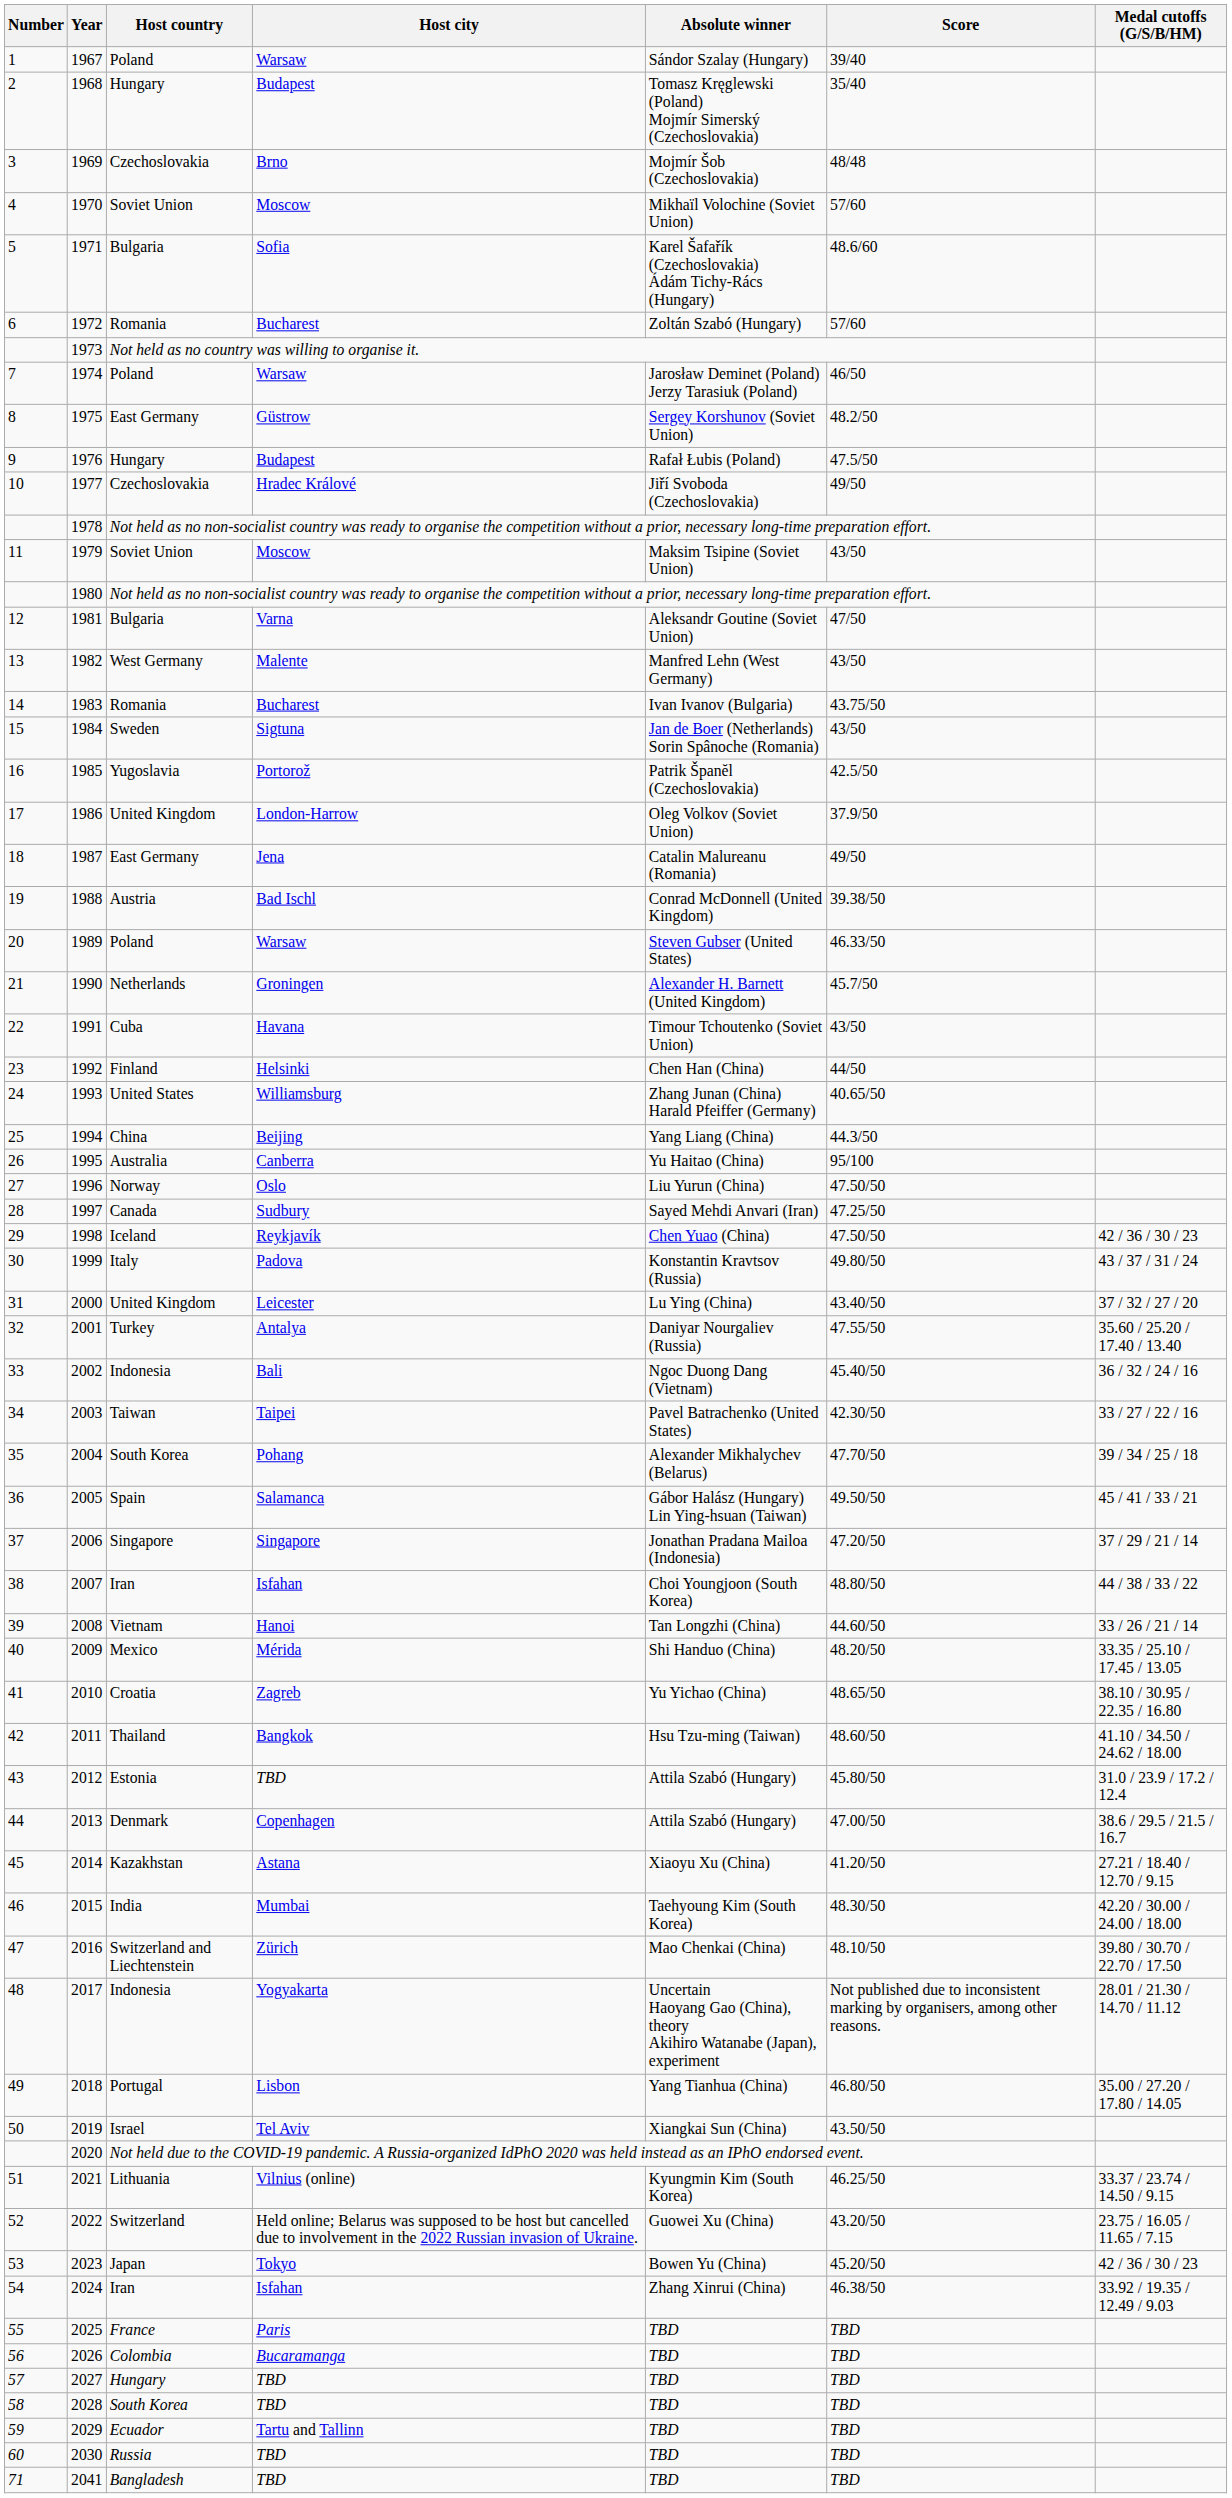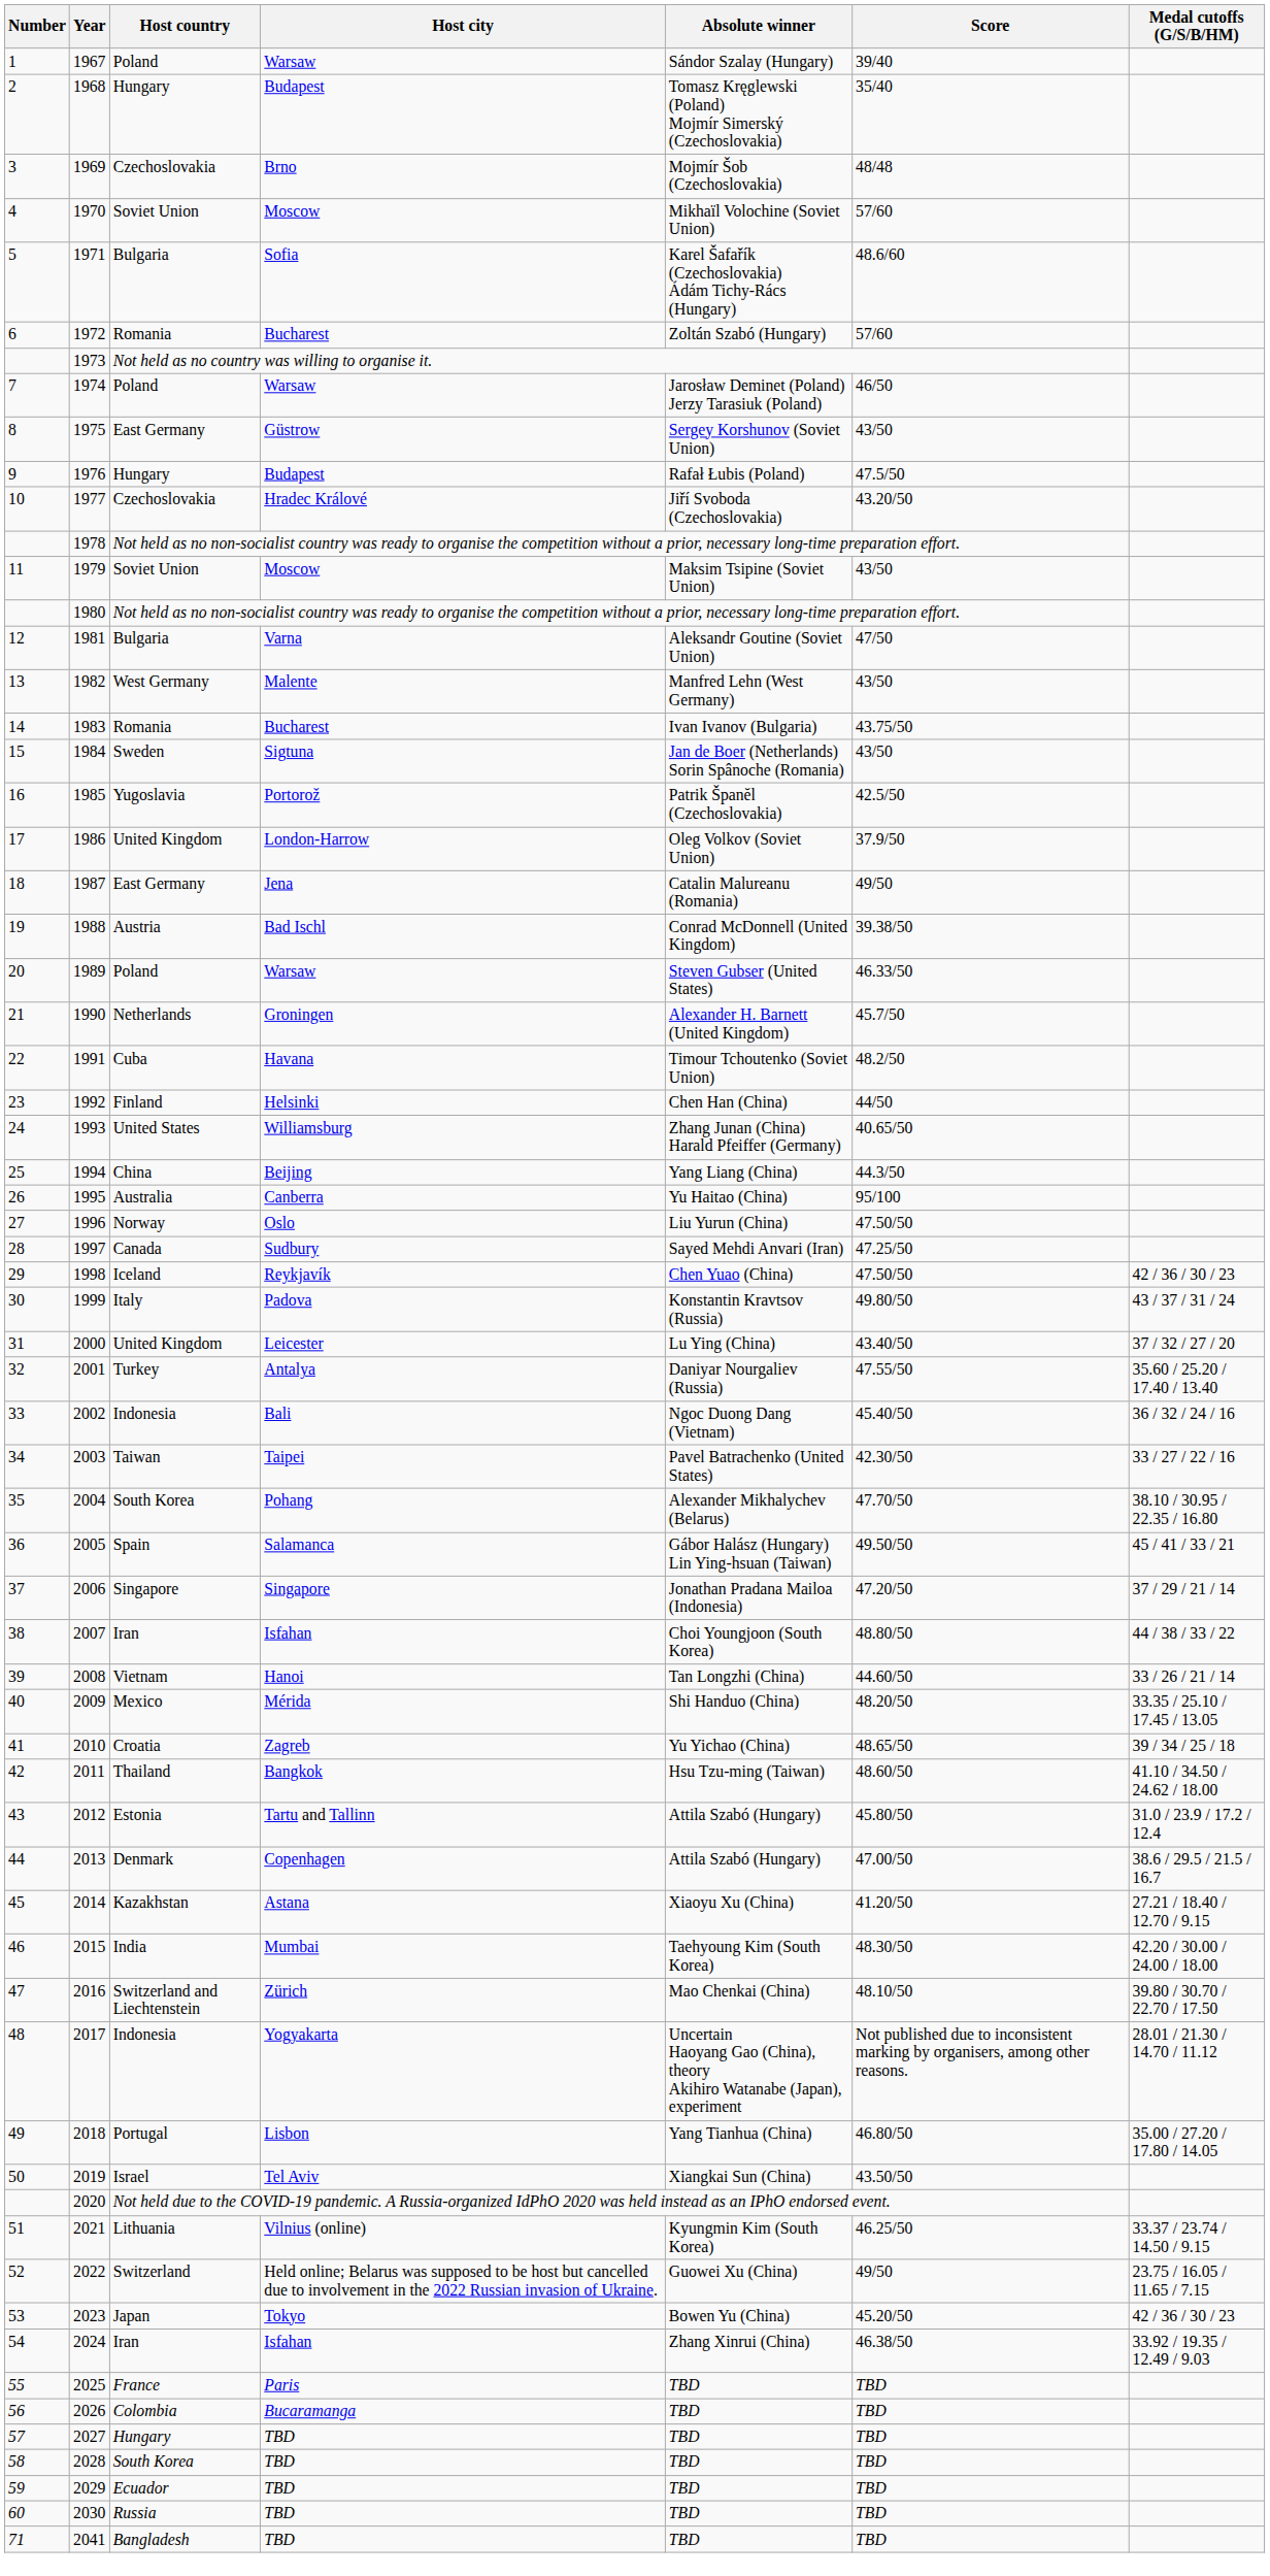1975 | Score: 48.2/50 -> 43/50
1977 | Score: 49/50 -> 43.20/50
1991 | Score: 43/50 -> 48.2/50
2004 | Medal cutoffs (G/S/B/HM): 39 / 34 / 25 / 18 -> 38.10 / 30.95 / 22.35 / 16.80
2010 | Medal cutoffs (G/S/B/HM): 38.10 / 30.95 / 22.35 / 16.80 -> 39 / 34 / 25 / 18
2012 | Host city: TBD -> Tartu and Tallinn
2022 | Score: 43.20/50 -> 49/50
2029 | Host city: Tartu and Tallinn -> TBD
